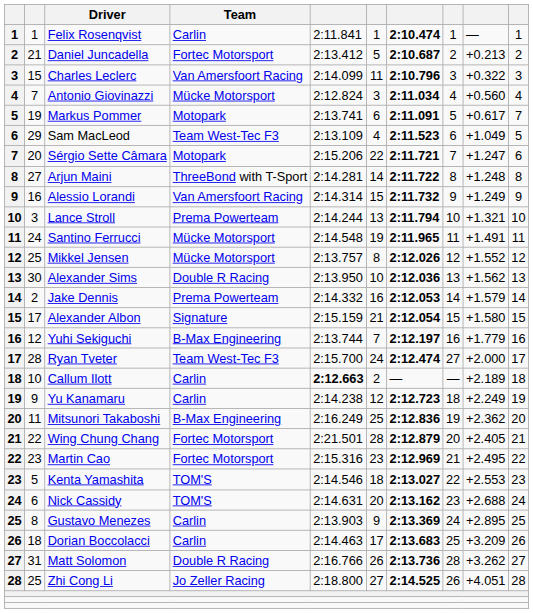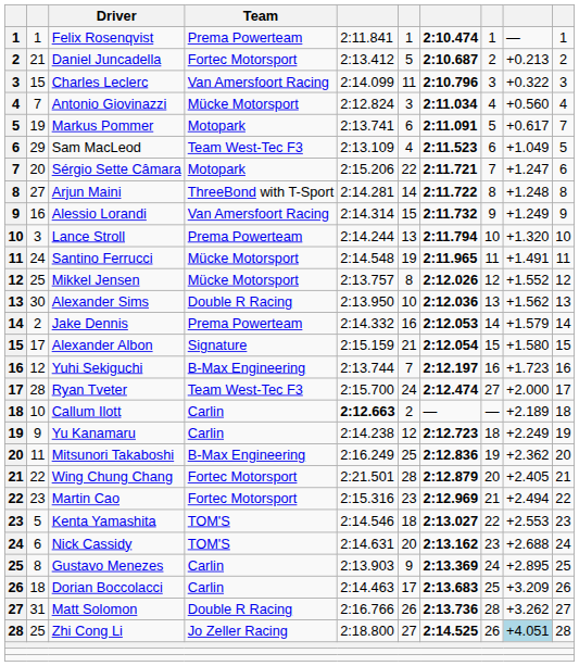Felix Rosenqvist | Team: Carlin -> Prema Powerteam
Lance Stroll | column 9: +1.321 -> +1.320
Yuhi Sekiguchi | column 9: +1.779 -> +1.723
Martin Cao | column 9: +2.495 -> +2.494
Zhi Cong Li | column 9: no background -> lightblue background
